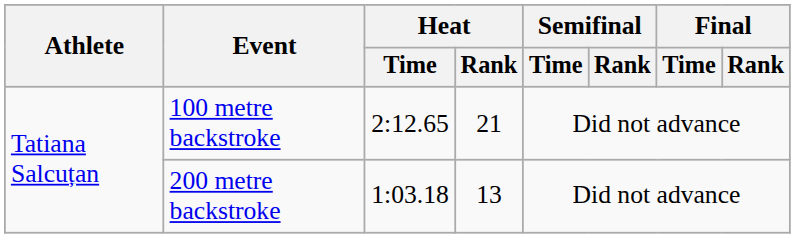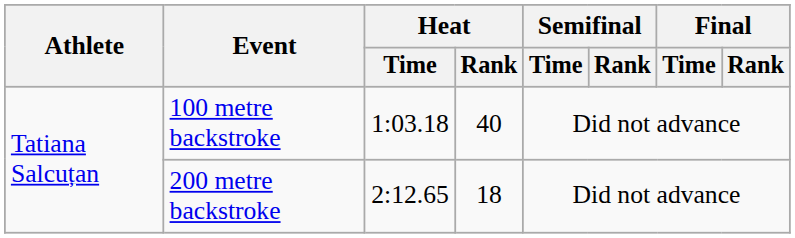100 metre backstroke | Heat / Time: 2:12.65 -> 1:03.18
100 metre backstroke | Heat / Rank: 21 -> 40
200 metre backstroke | Heat / Time: 1:03.18 -> 2:12.65
200 metre backstroke | Heat / Rank: 13 -> 18
